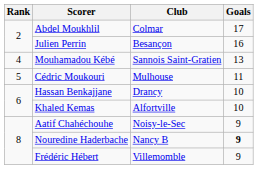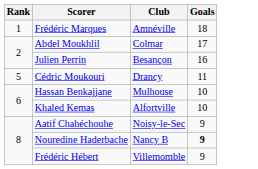+ row: 1 | Frédéric Marques | Amnéville | 18
- row: 4 | Mouhamadou Kébé | Sannois Saint-Gratien | 13
Cédric Moukouri | Club: Mulhouse -> Drancy
Hassan Benkajjane | Club: Drancy -> Mulhouse
